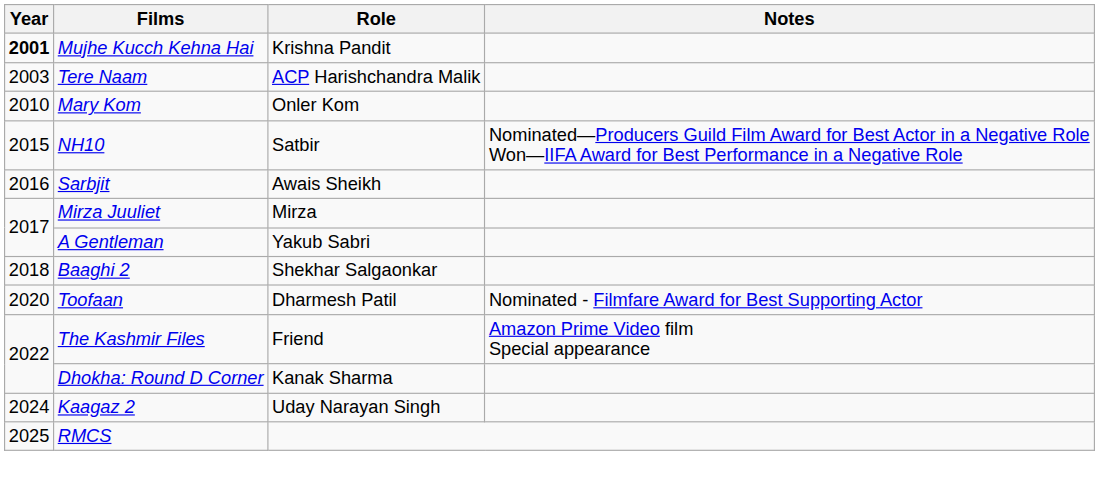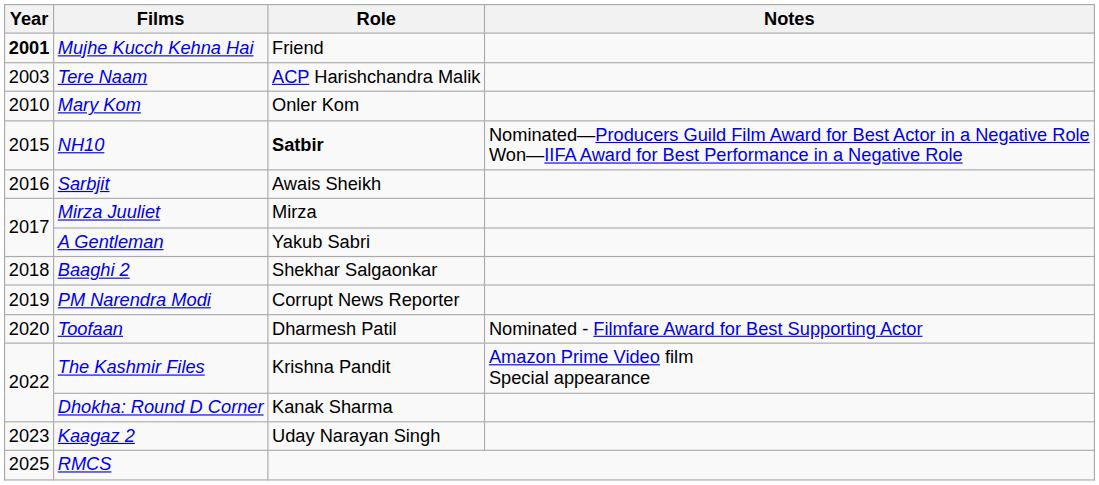Mujhe Kucch Kehna Hai | Role: Krishna Pandit -> Friend
NH10 | Role: normal -> bold
+ row: 2019 | PM Narendra Modi | Corrupt News Reporter
The Kashmir Files | Role: Friend -> Krishna Pandit
Kaagaz 2 | Year: 2024 -> 2023
